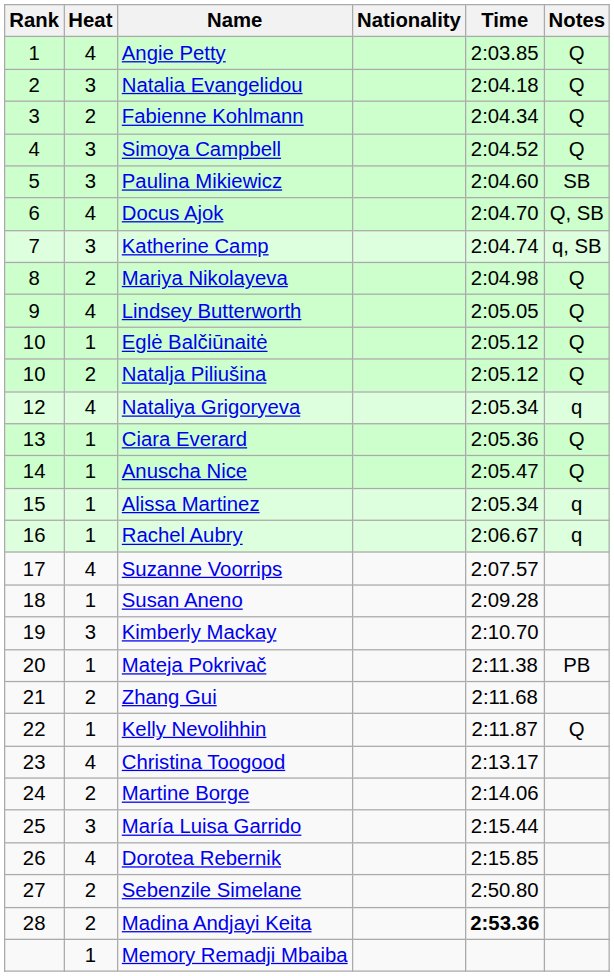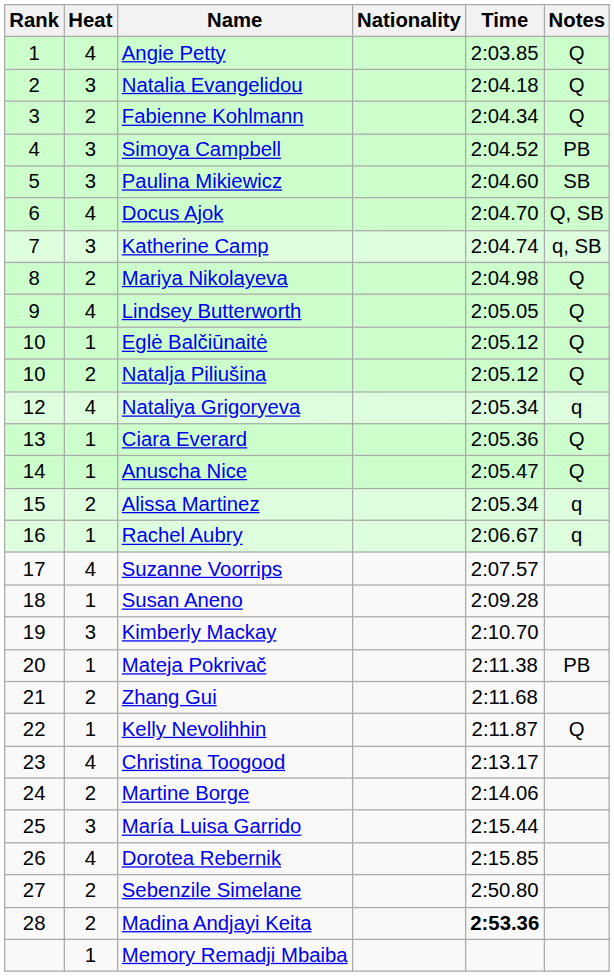Simoya Campbell | Notes: Q -> PB
Alissa Martinez | Heat: 1 -> 2
